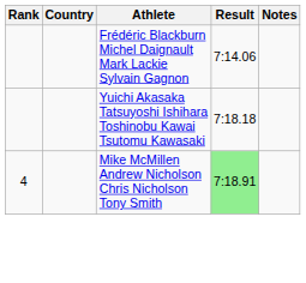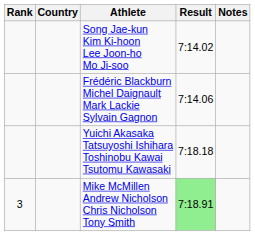+ row: Song Jae-kun Kim Ki-hoon Lee Joon-ho Mo Ji-soo | 7:14.02
Mike McMillen Andrew Nicholson Chris Nicholson Tony Smith | Rank: 4 -> 3
